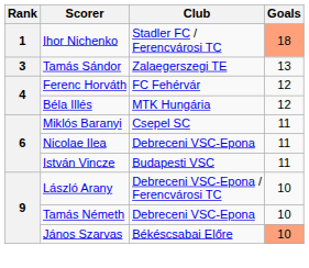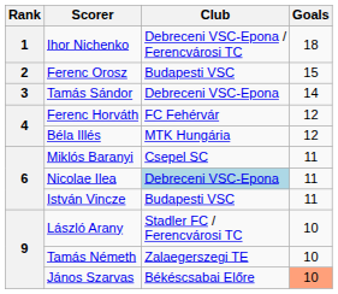Ihor Nichenko | Club: Stadler FC / Ferencvárosi TC -> Debreceni VSC-Epona / Ferencvárosi TC
Ihor Nichenko | Goals: lightsalmon background -> no background
+ row: 2 | Ferenc Orosz | Budapesti VSC | 15
Tamás Sándor | Club: Zalaegerszegi TE -> Debreceni VSC-Epona
Tamás Sándor | Goals: 13 -> 14
Nicolae Ilea | Club: no background -> lightblue background
László Arany | Club: Debreceni VSC-Epona / Ferencvárosi TC -> Stadler FC / Ferencvárosi TC
Tamás Németh | Club: Debreceni VSC-Epona -> Zalaegerszegi TE
